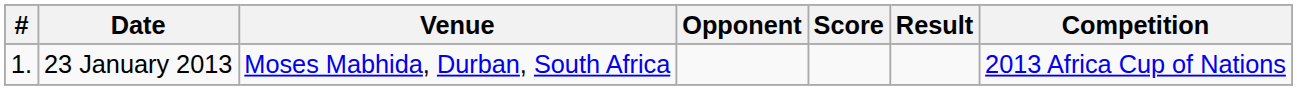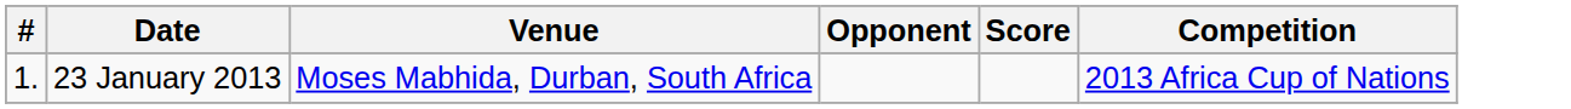- column: Result
